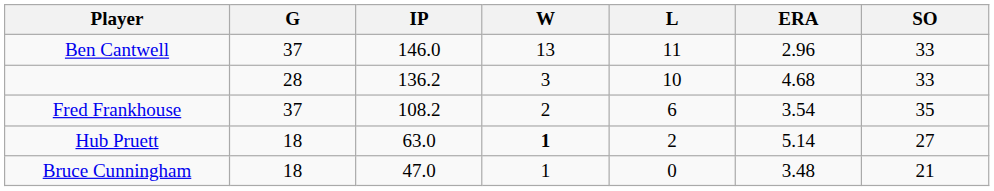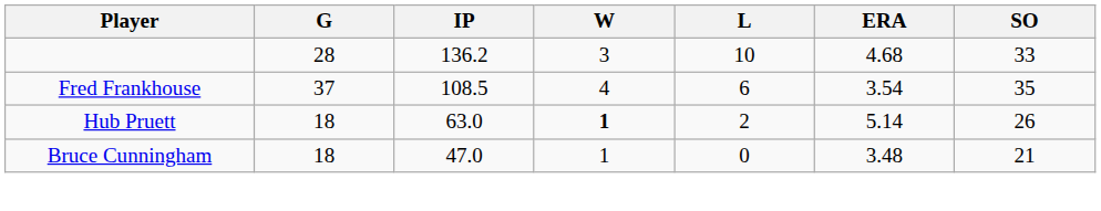- row: Ben Cantwell | 37 | 146.0 | 13 | 11 | 2.96 | 33
Fred Frankhouse | IP: 108.2 -> 108.5
Fred Frankhouse | W: 2 -> 4
Hub Pruett | SO: 27 -> 26
